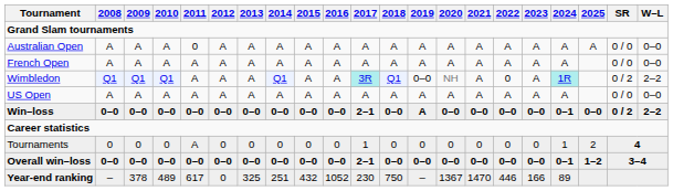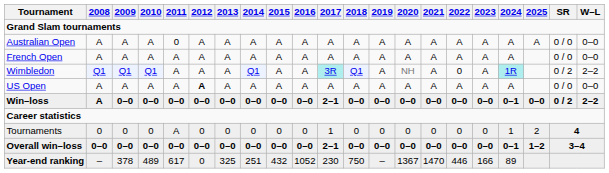Wimbledon | 2019: 0–0 -> A
US Open | 2012: normal -> bold
Win–loss | 2008: 0–0 -> A
Win–loss | 2019: A -> 0–0
